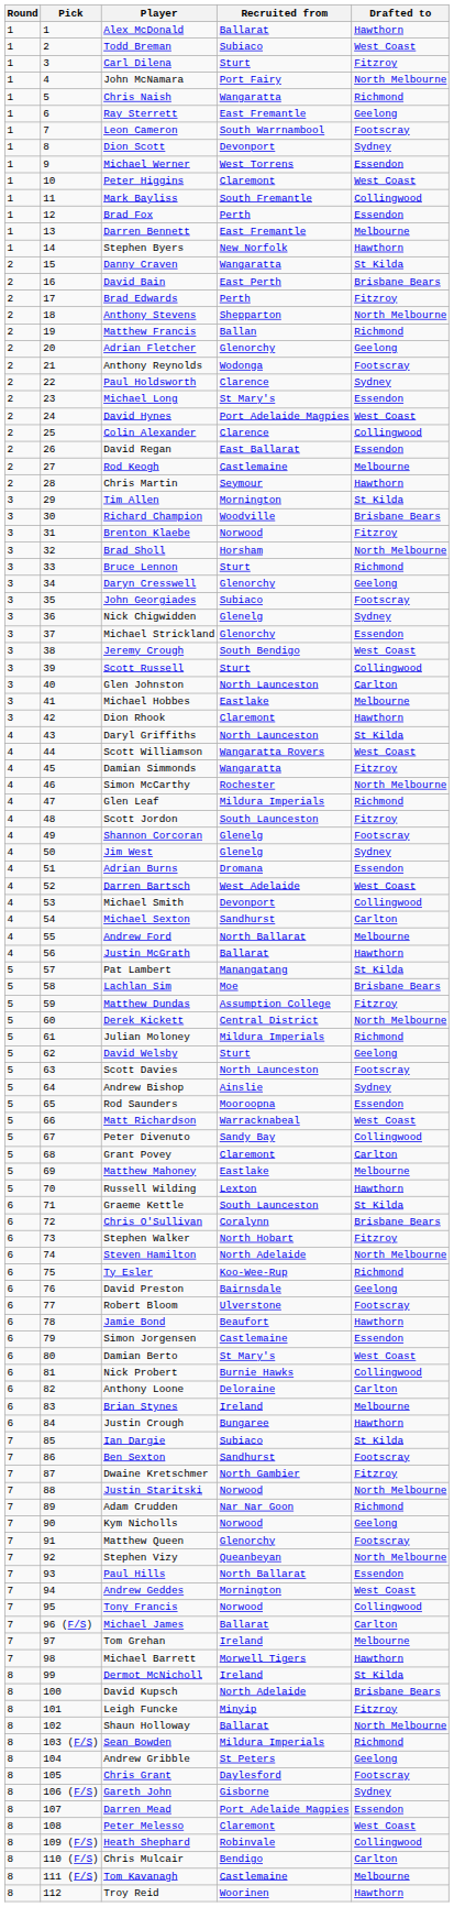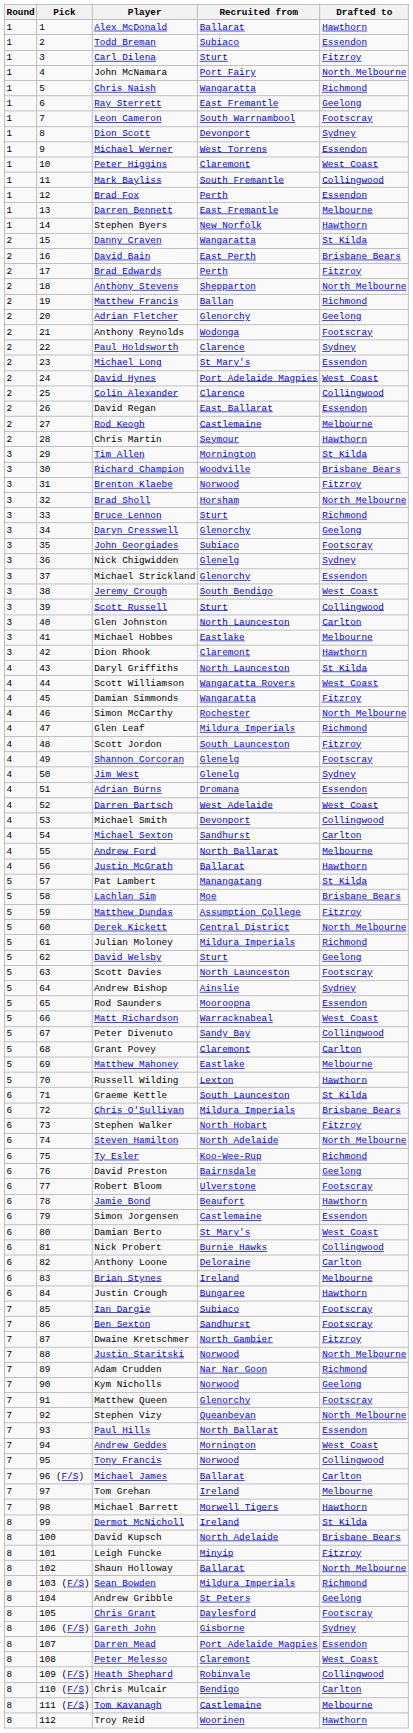Todd Breman | Drafted to: West Coast -> Essendon
Chris O'Sullivan | Recruited from: Coralynn -> Mildura Imperials
Ian Dargie | Drafted to: St Kilda -> Footscray
